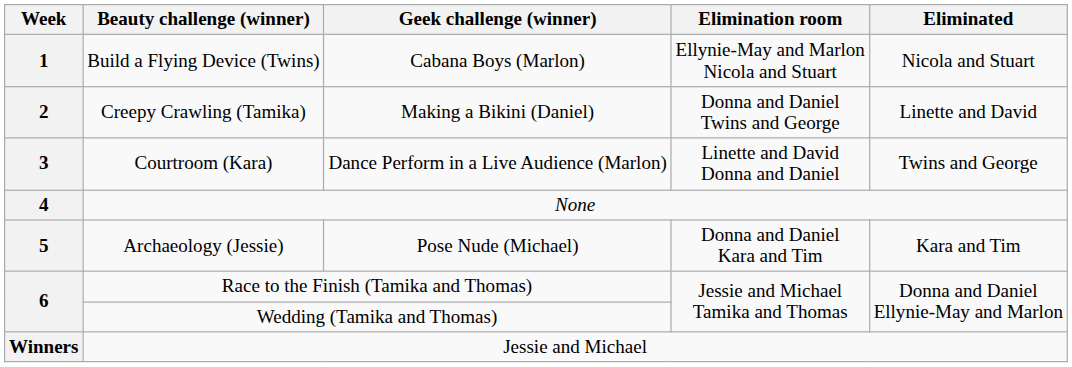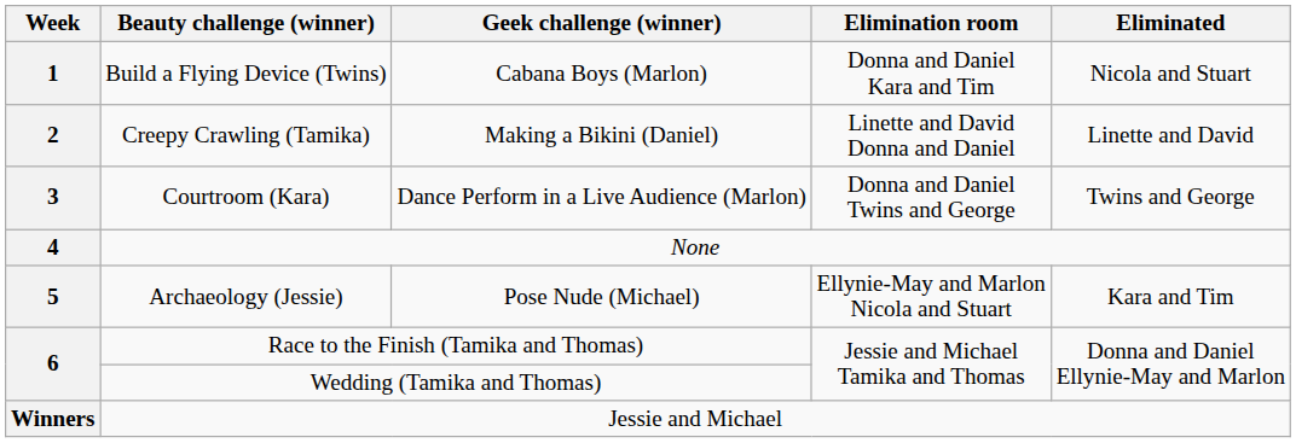Build a Flying Device (Twins) | Elimination room: Ellynie-May and Marlon Nicola and Stuart -> Donna and Daniel Kara and Tim
Creepy Crawling (Tamika) | Elimination room: Donna and Daniel Twins and George -> Linette and David Donna and Daniel
Courtroom (Kara) | Elimination room: Linette and David Donna and Daniel -> Donna and Daniel Twins and George
Archaeology (Jessie) | Elimination room: Donna and Daniel Kara and Tim -> Ellynie-May and Marlon Nicola and Stuart
